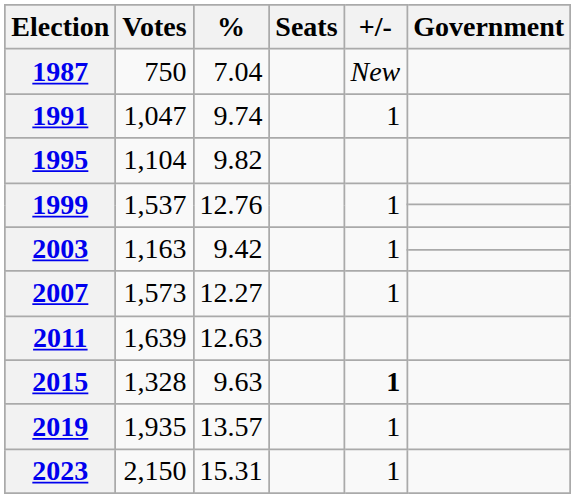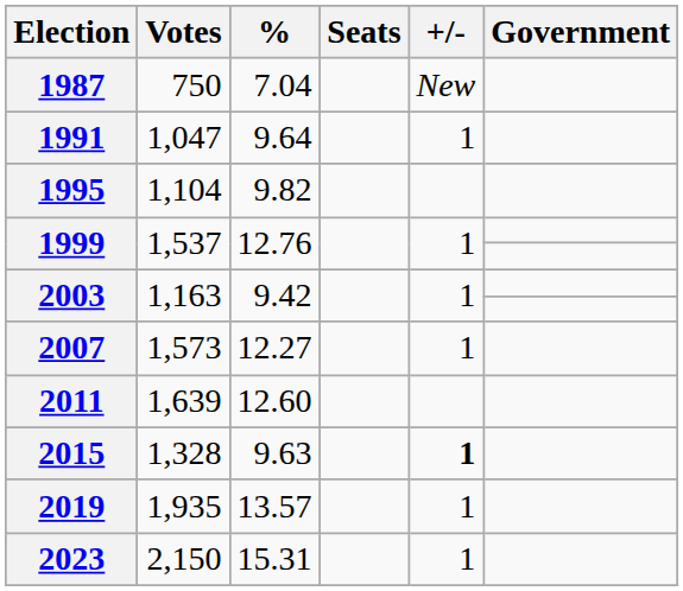1991 | %: 9.74 -> 9.64
2011 | %: 12.63 -> 12.60
